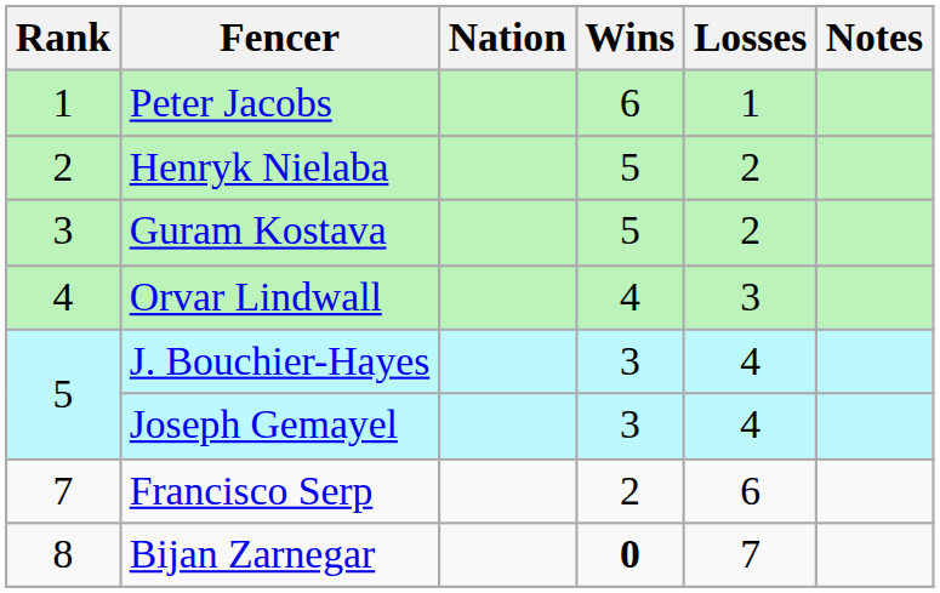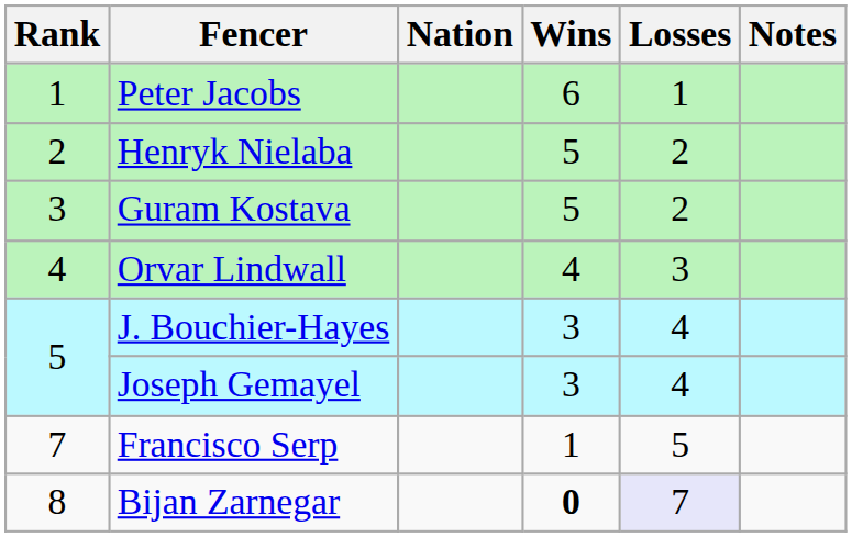Francisco Serp | Wins: 2 -> 1
Francisco Serp | Losses: 6 -> 5
Bijan Zarnegar | Losses: no background -> lavender background
